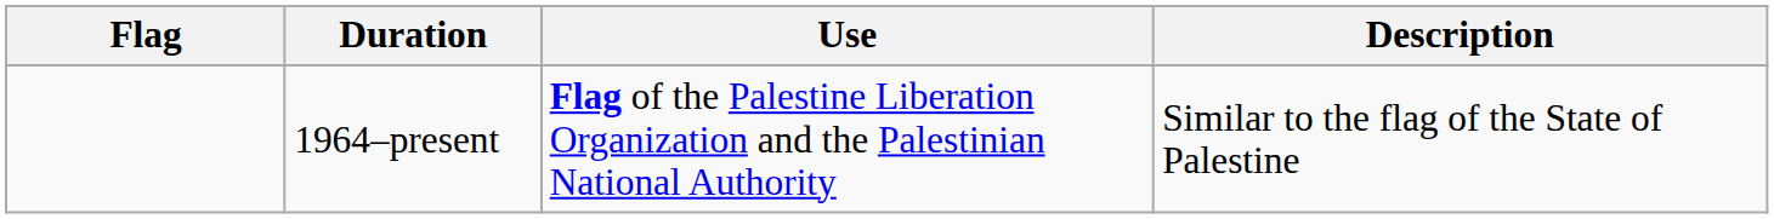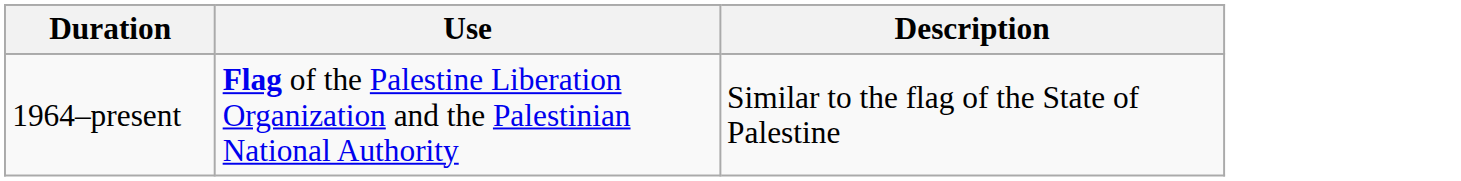- column: Flag
